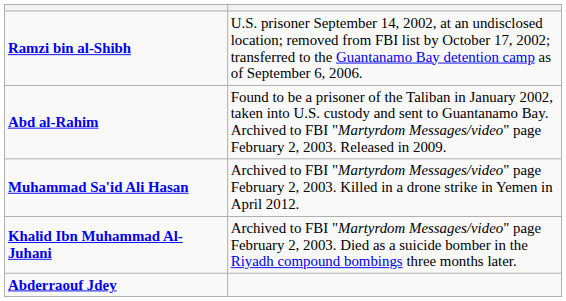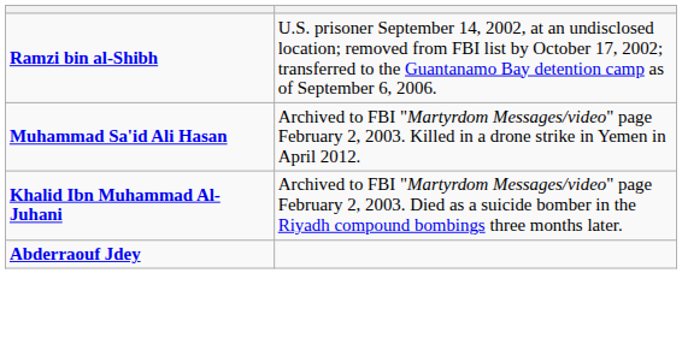- row: Abd al-Rahim | Found to be a prisoner of the Taliban in January 2002, taken into U.S. custody and sent to Guantanamo Bay. Archived to FBI "Martyrdom Messages/video" page February 2, 2003. Released in 2009.
